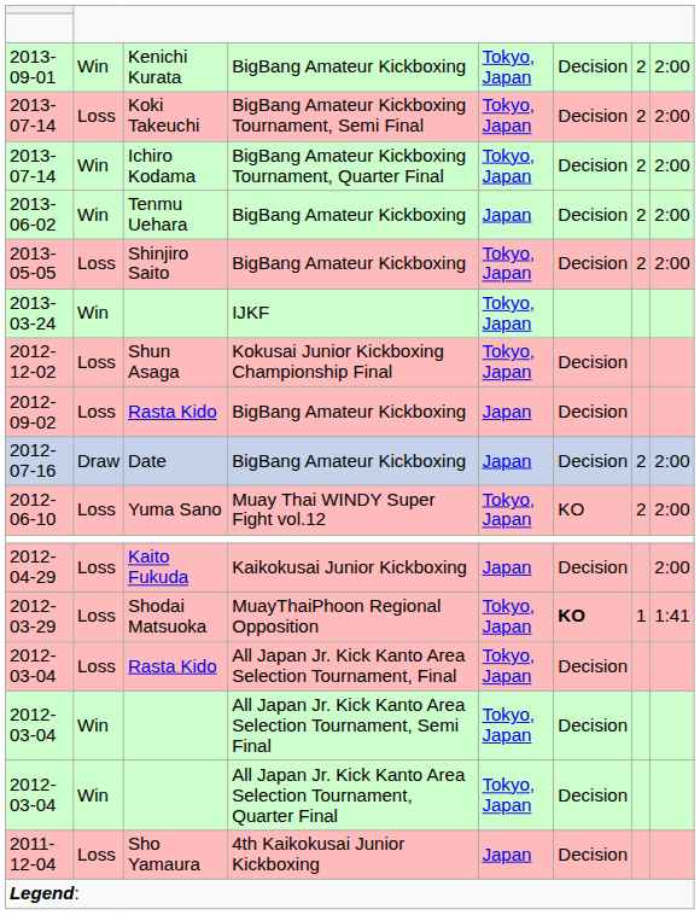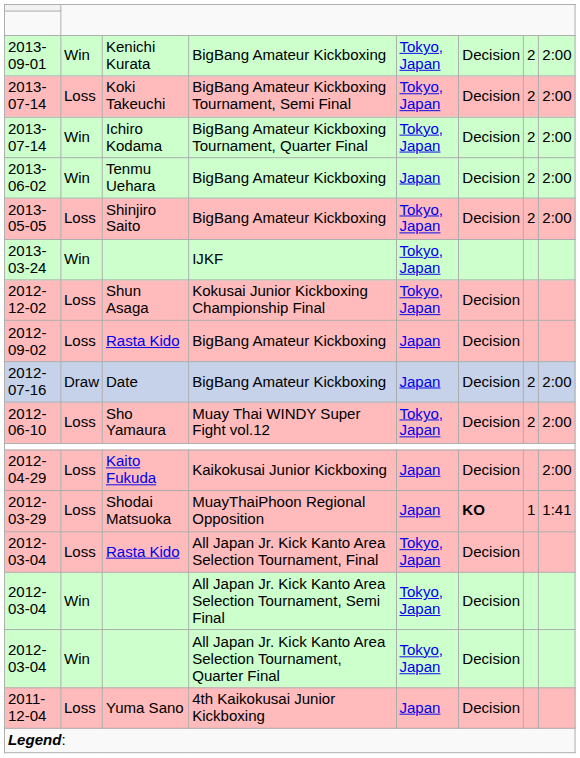2012-06-10 | column 3: Yuma Sano -> Sho Yamaura
2012-06-10 | column 6: KO -> Decision
2012-03-29 | column 5: Tokyo, Japan -> Japan
2011-12-04 | column 3: Sho Yamaura -> Yuma Sano
